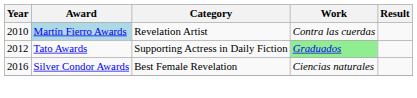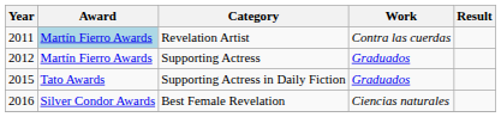Revelation Artist | Year: 2010 -> 2011
+ row: 2012 | Martín Fierro Awards | Supporting Actress | Graduados
Supporting Actress in Daily Fiction | Year: 2012 -> 2015
Supporting Actress in Daily Fiction | Work: lightgreen background -> no background
